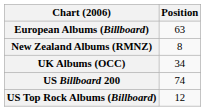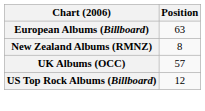UK Albums (OCC) | Position: 34 -> 57
- row: US Billboard 200 | 74
